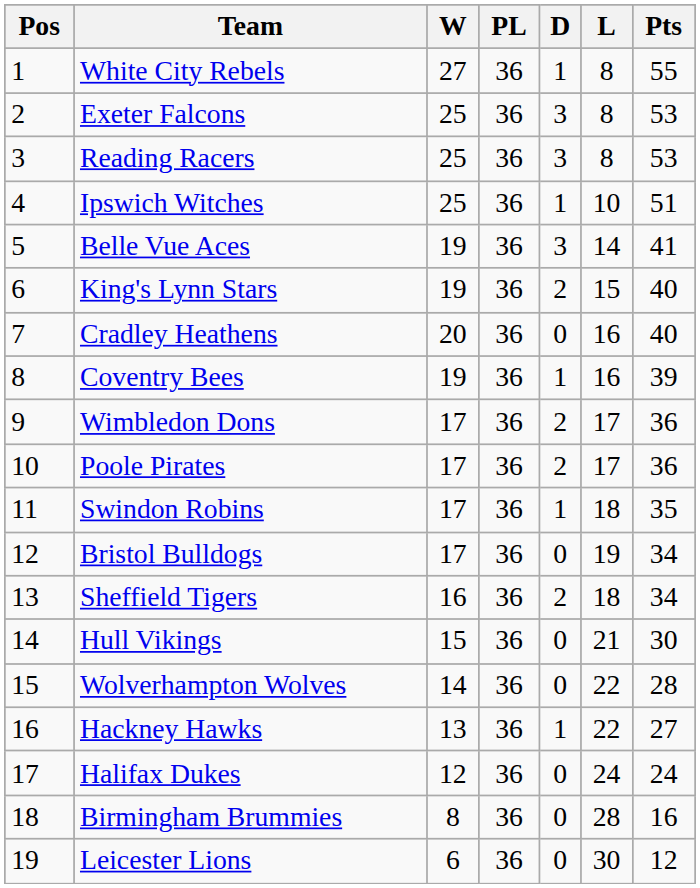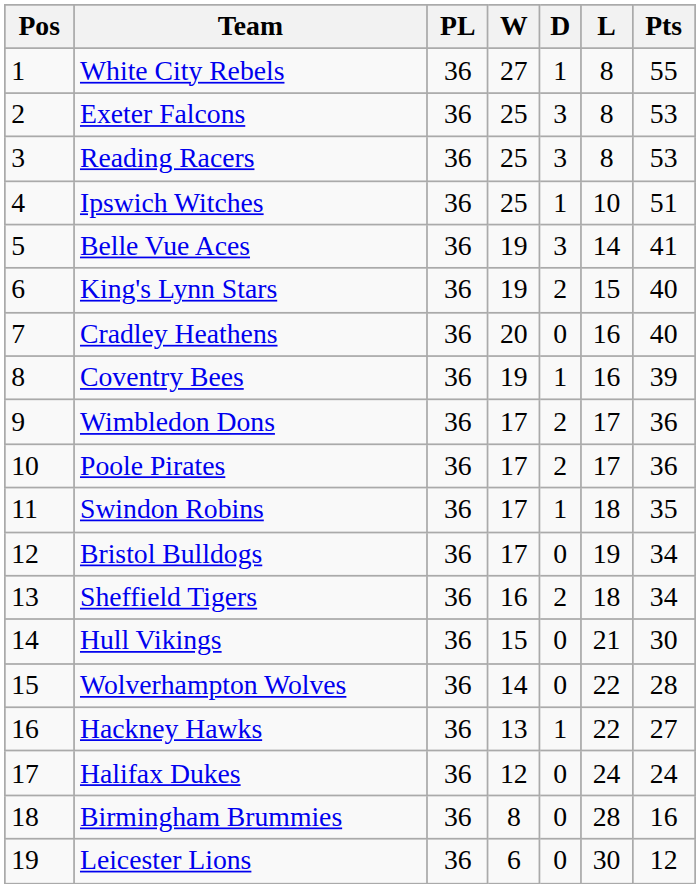columns swapped: PL <-> W
